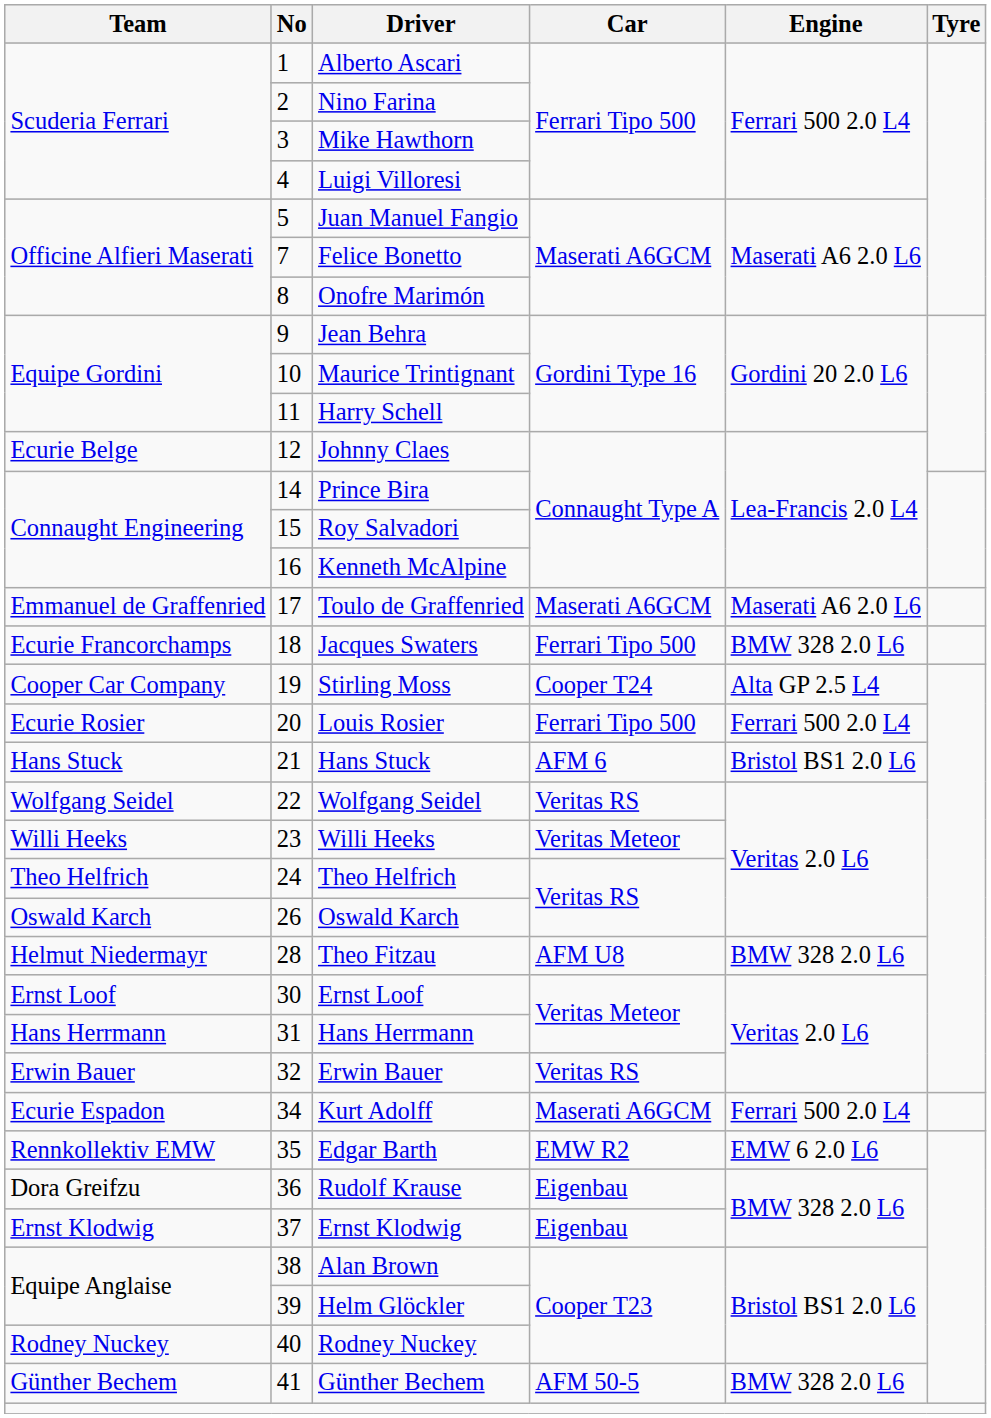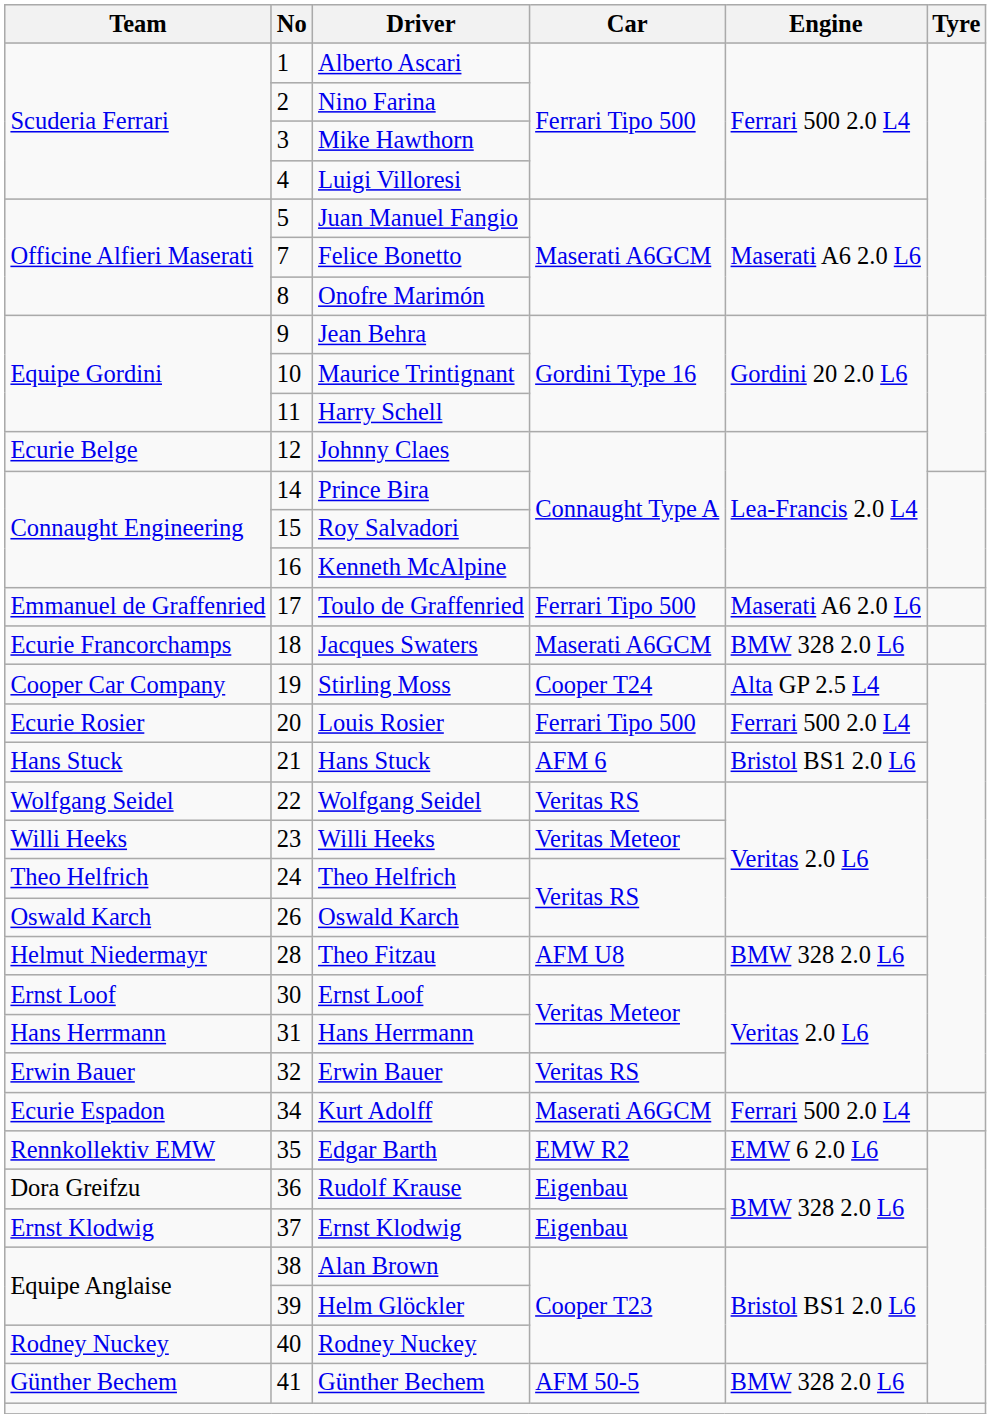Toulo de Graffenried | Car: Maserati A6GCM -> Ferrari Tipo 500
Jacques Swaters | Car: Ferrari Tipo 500 -> Maserati A6GCM
